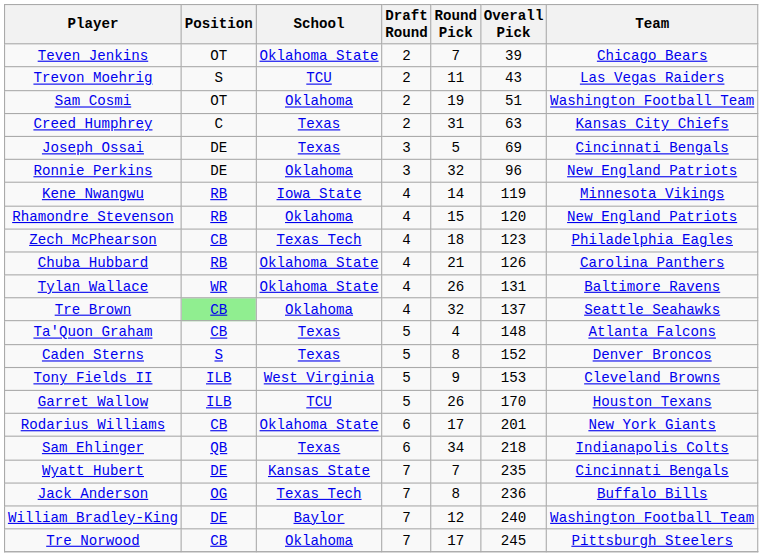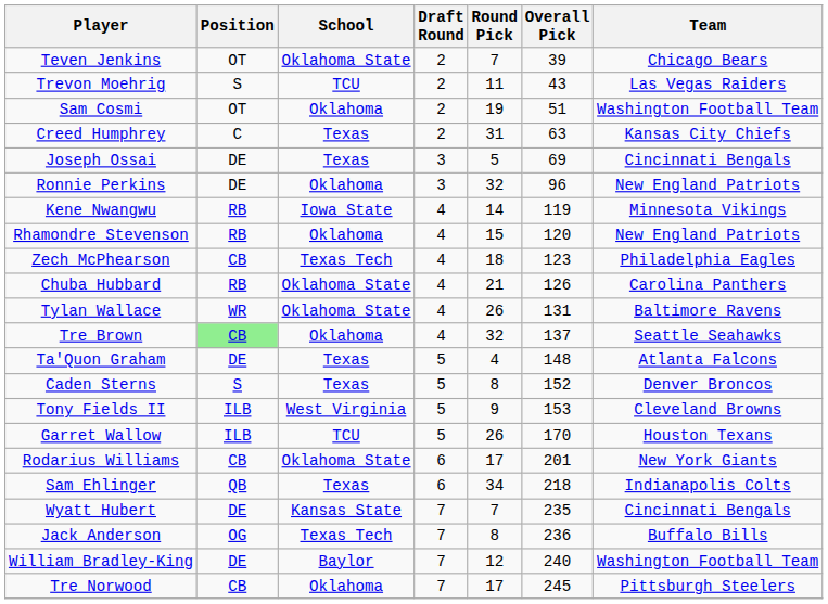Ta'Quon Graham | Position: CB -> DE
